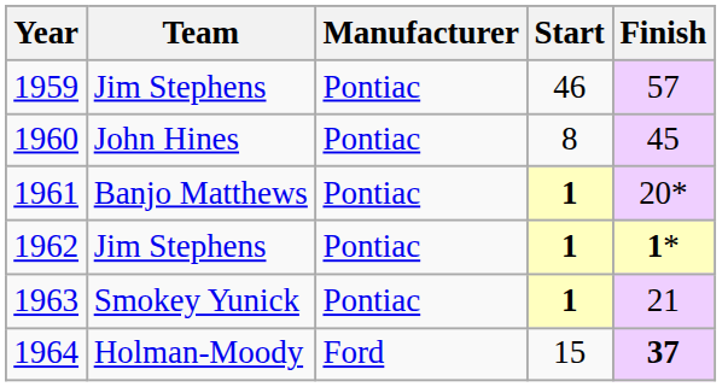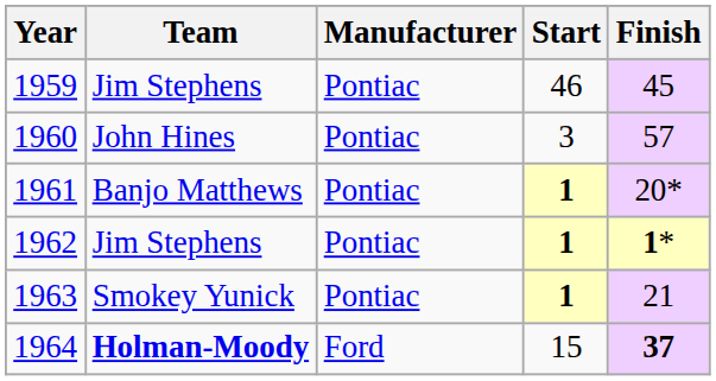1959 | Finish: 57 -> 45
1960 | Start: 8 -> 3
1960 | Finish: 45 -> 57
1964 | Team: normal -> bold
